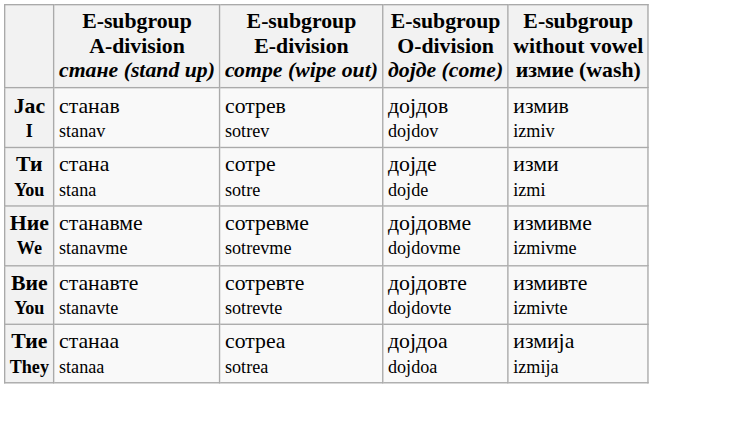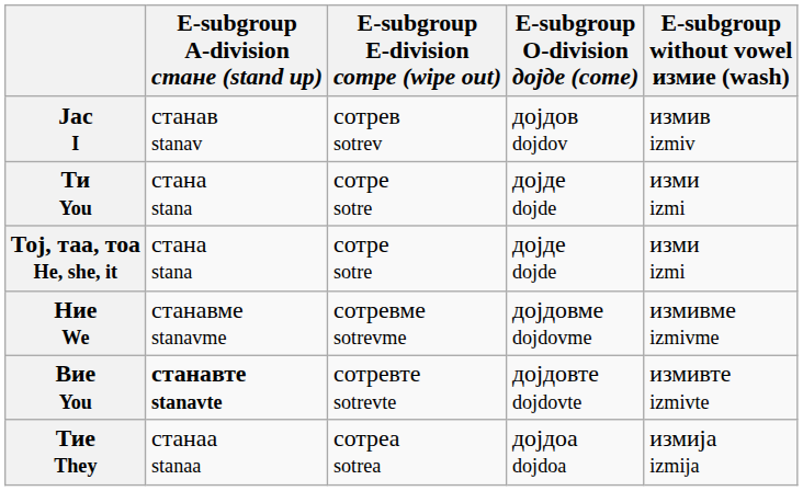+ row: Тој, таа, тоа He, she, it | стана stana | сотре sotre | дојде dojde | изми izmi
Вие You | E-subgroup A-division стане (stand up): normal -> bold
